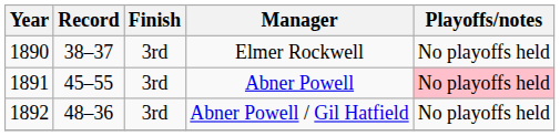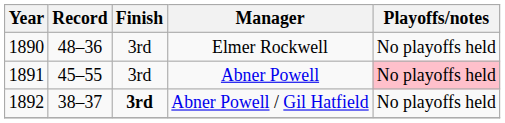Elmer Rockwell | Record: 38–37 -> 48–36
Abner Powell / Gil Hatfield | Record: 48–36 -> 38–37
Abner Powell / Gil Hatfield | Finish: normal -> bold
